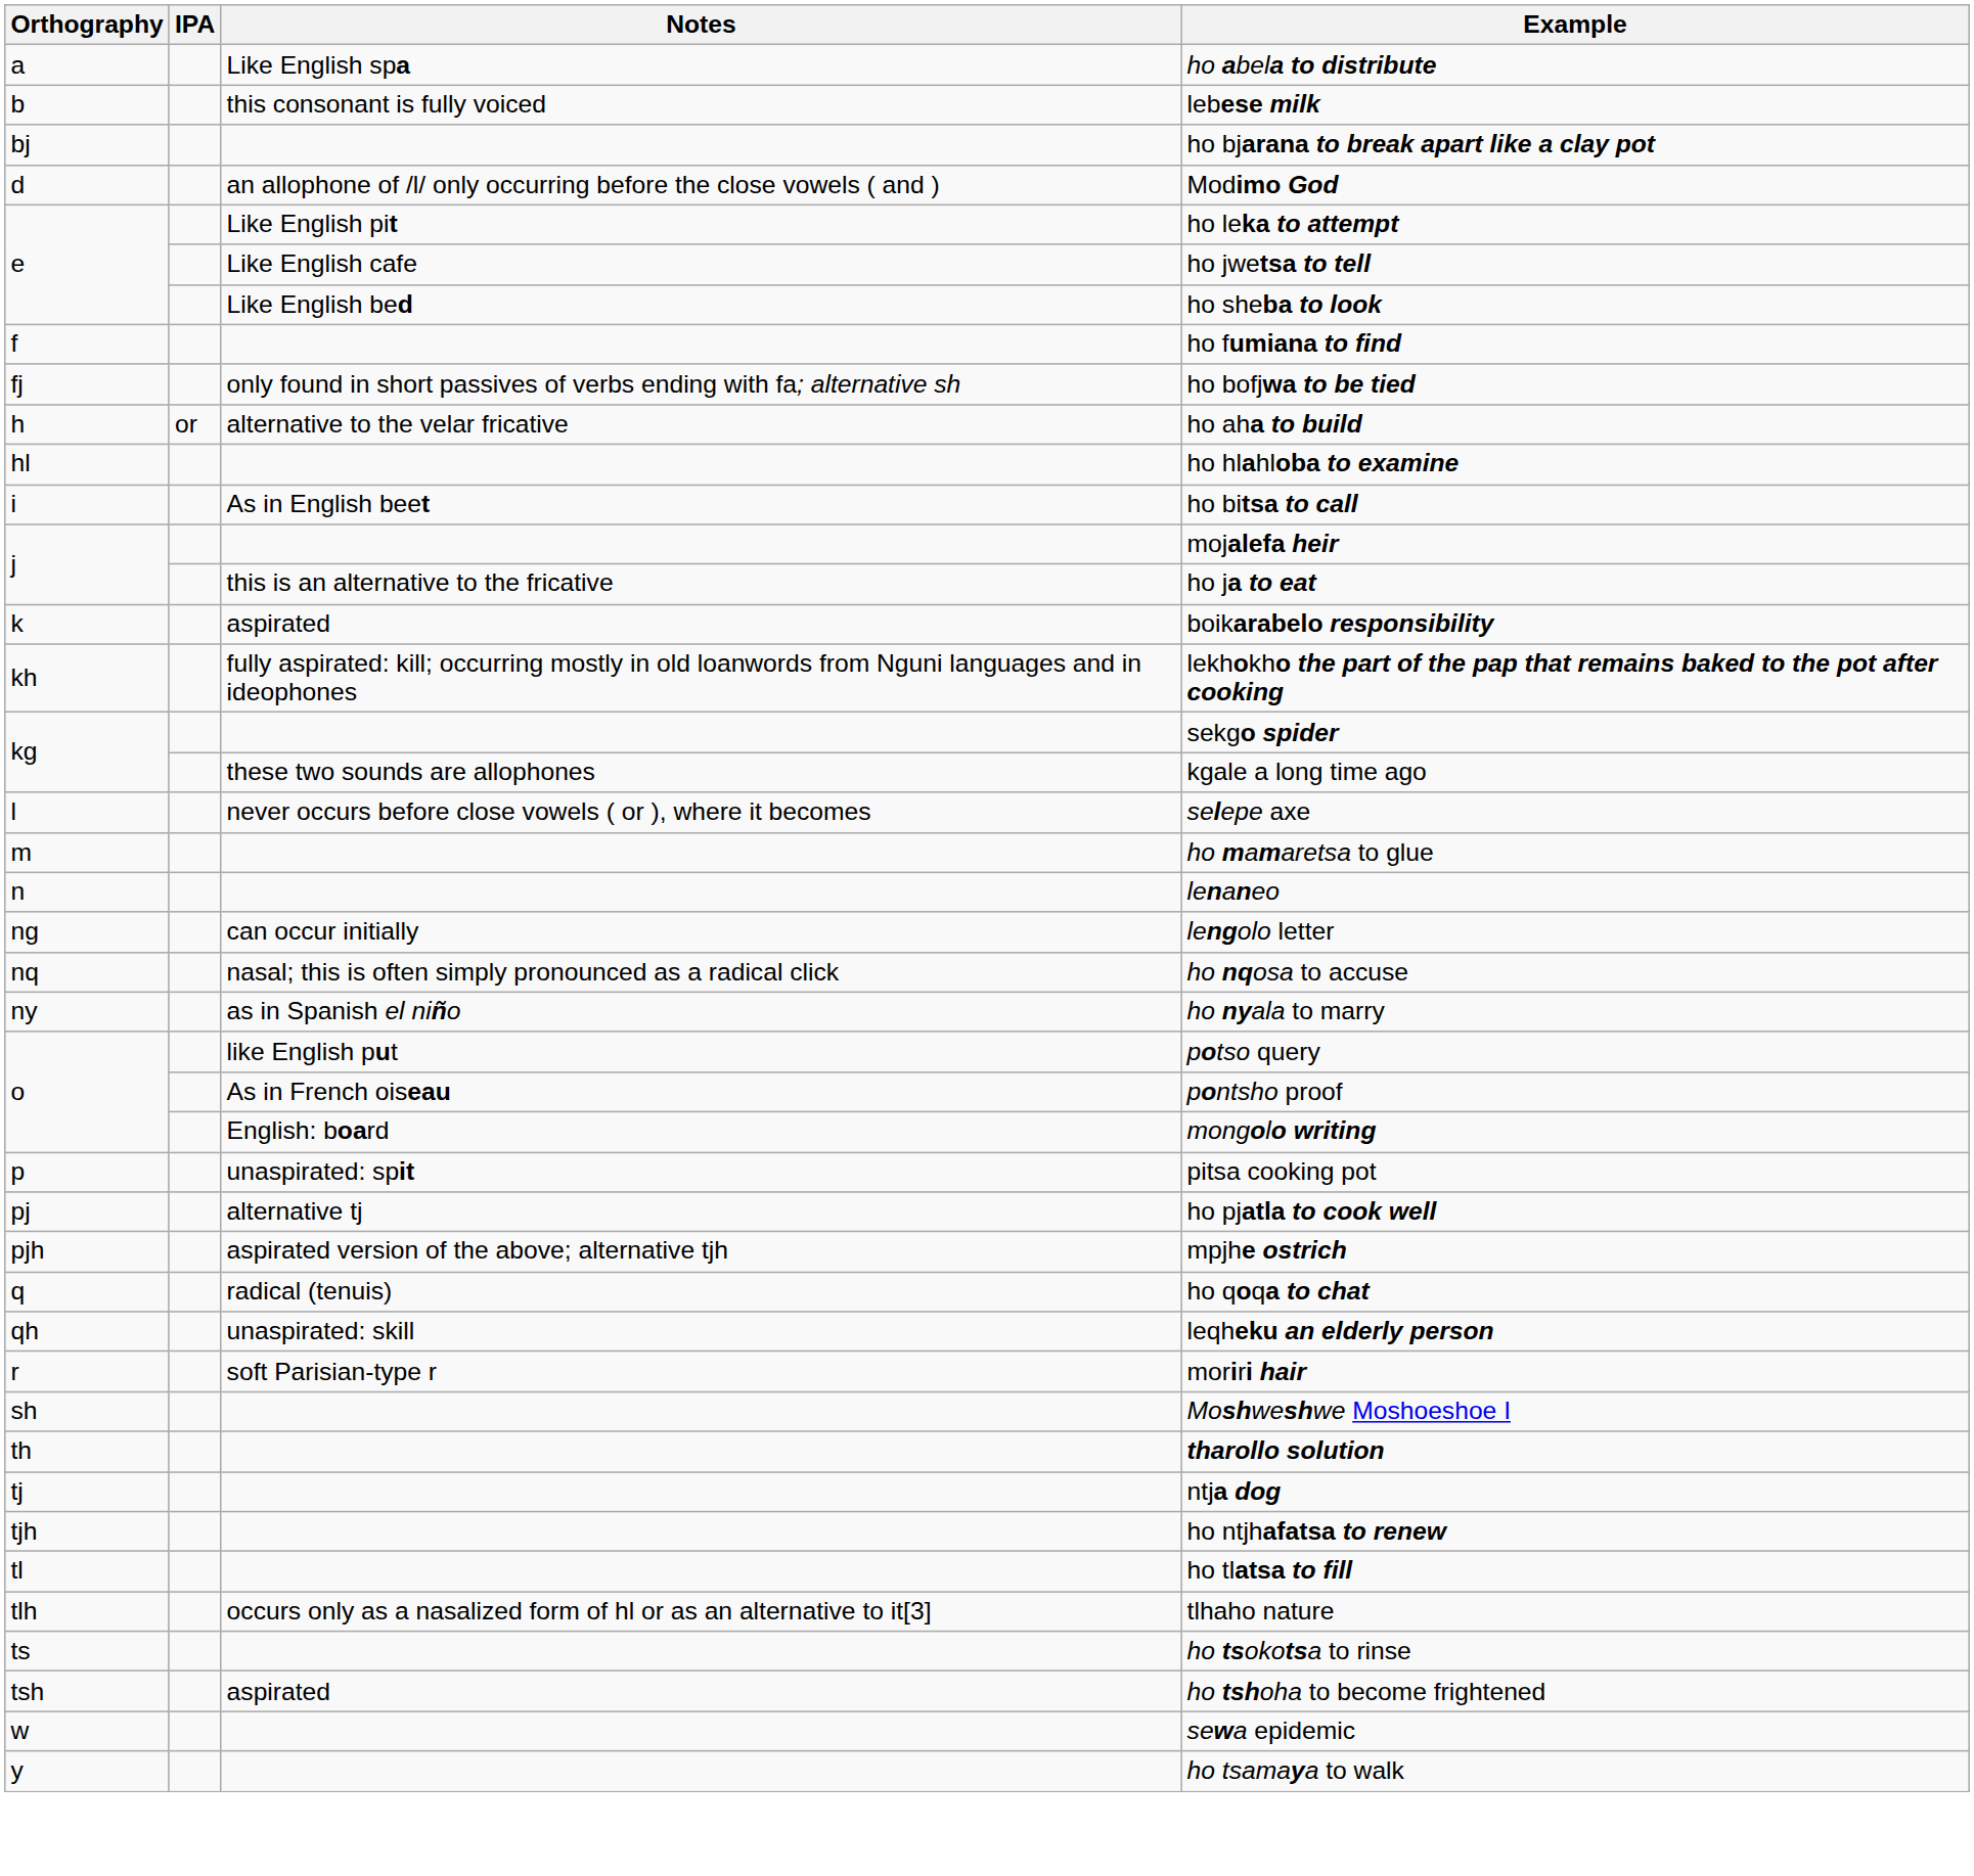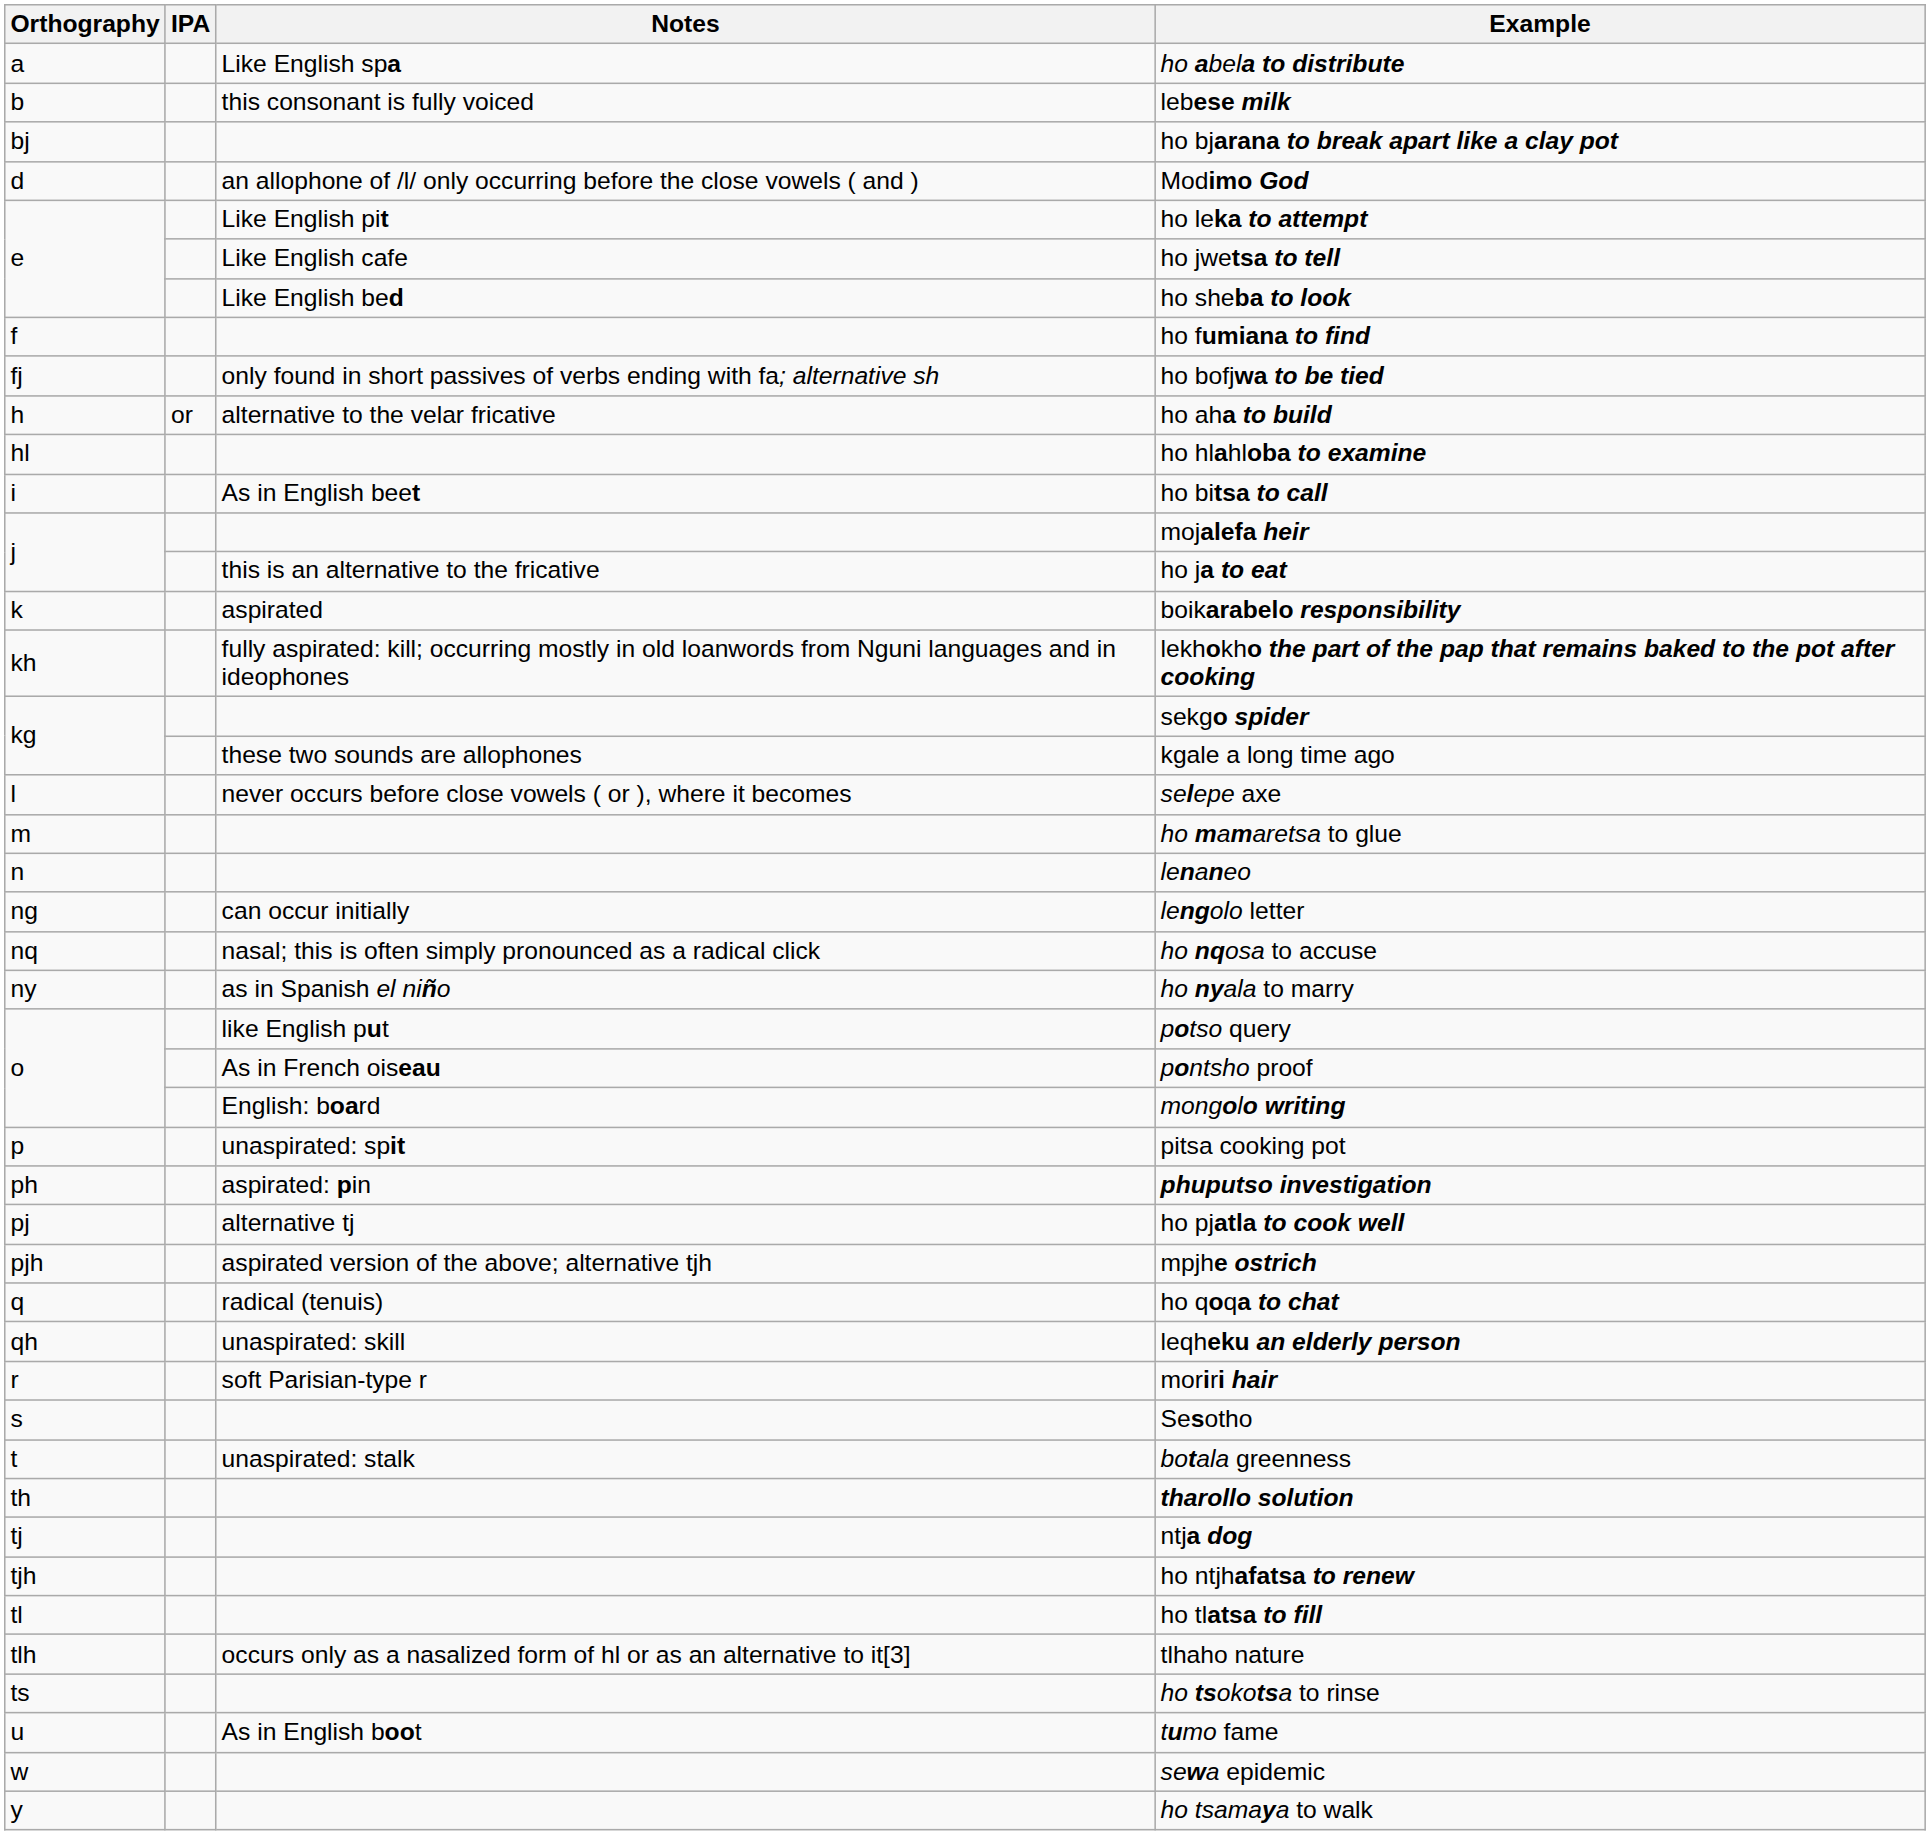+ row: ph | aspirated: pin | phuputso investigation
+ row: s | Sesotho
- row: sh | Moshweshwe Moshoeshoe I
+ row: t | unaspirated: stalk | botala greenness
- row: tsh | aspirated | ho tshoha to become frightened
+ row: u | As in English boot | tumo fame
